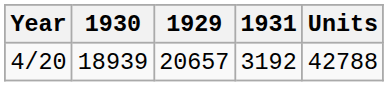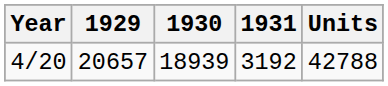columns swapped: 1929 <-> 1930
